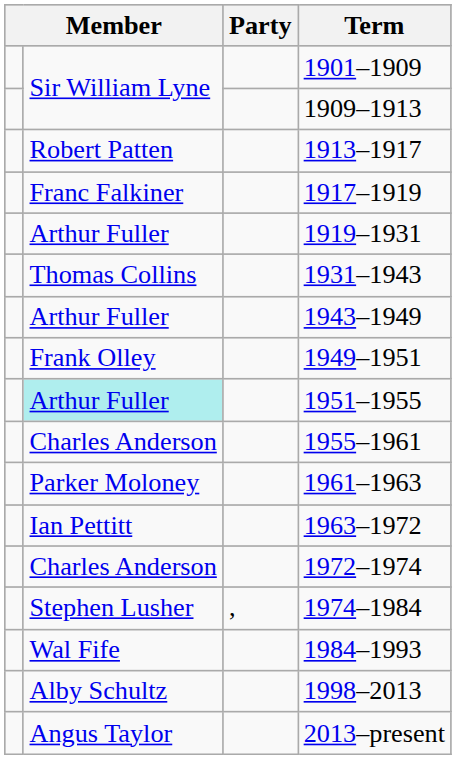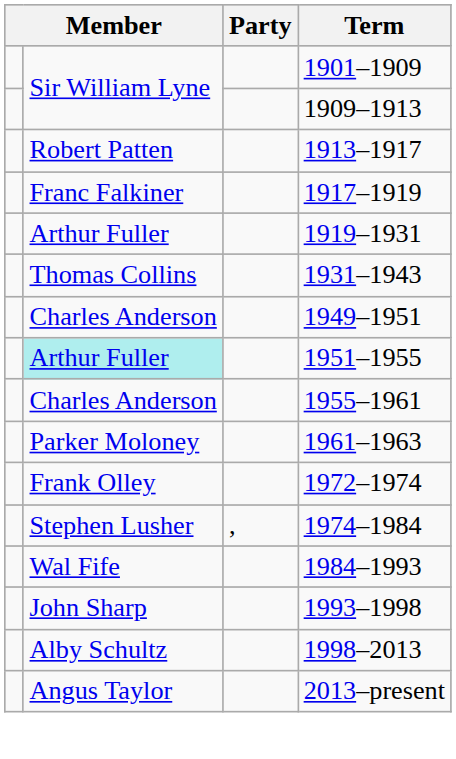- row: Arthur Fuller | 1943–1949
1949–1951 | column 2: Frank Olley -> Charles Anderson
- row: Ian Pettitt | 1963–1972
1972–1974 | column 2: Charles Anderson -> Frank Olley
+ row: John Sharp | 1993–1998
